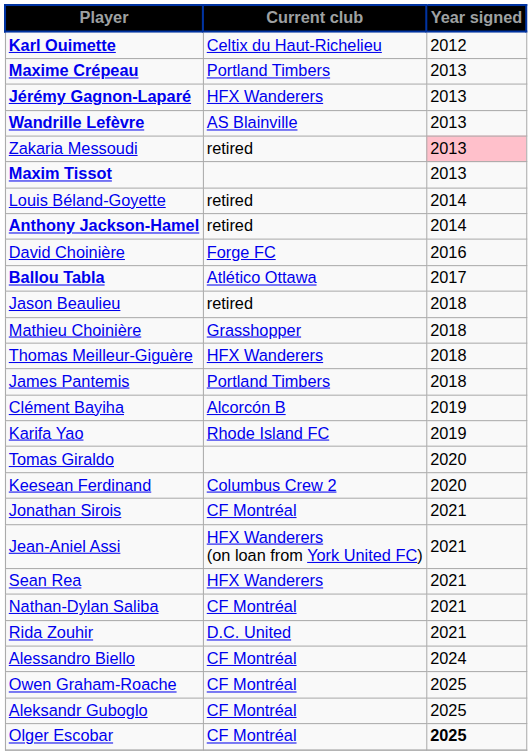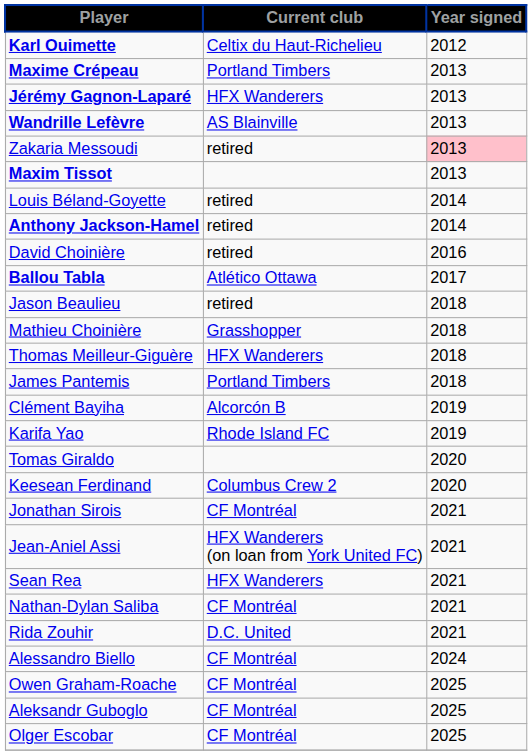David Choinière | Current club: Forge FC -> retired
Olger Escobar | Year signed: bold -> normal
